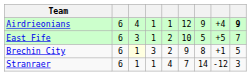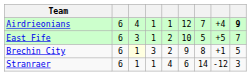Airdrieonians | column 7: 9 -> 7
Stranraer | column 6: 7 -> 6
